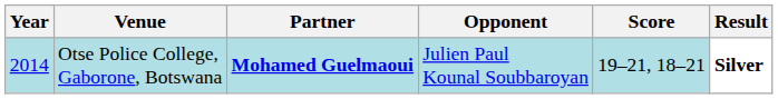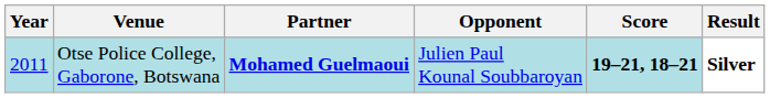Otse Police College, Gaborone, Botswana | Year: 2014 -> 2011
Otse Police College, Gaborone, Botswana | Score: normal -> bold
